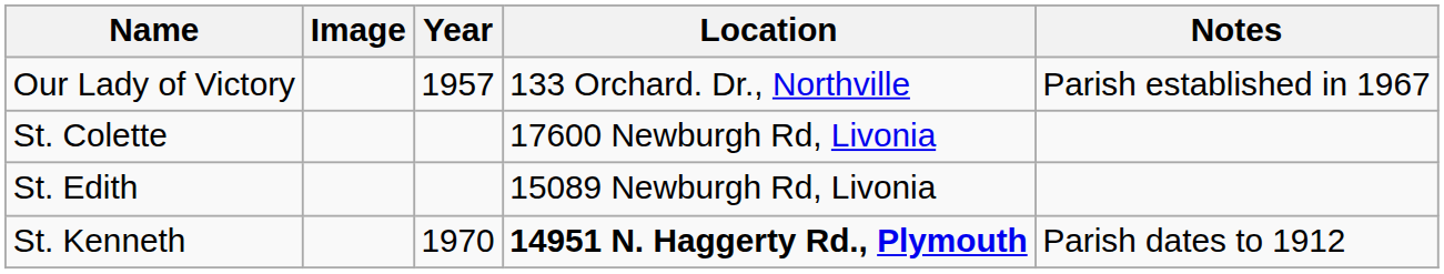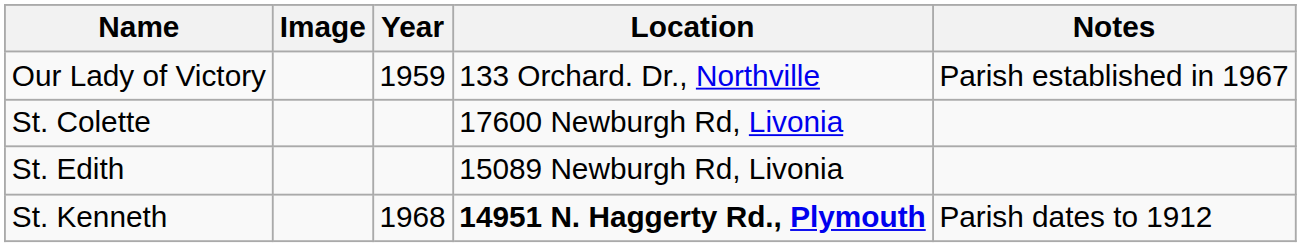Our Lady of Victory | Year: 1957 -> 1959
St. Kenneth | Year: 1970 -> 1968
